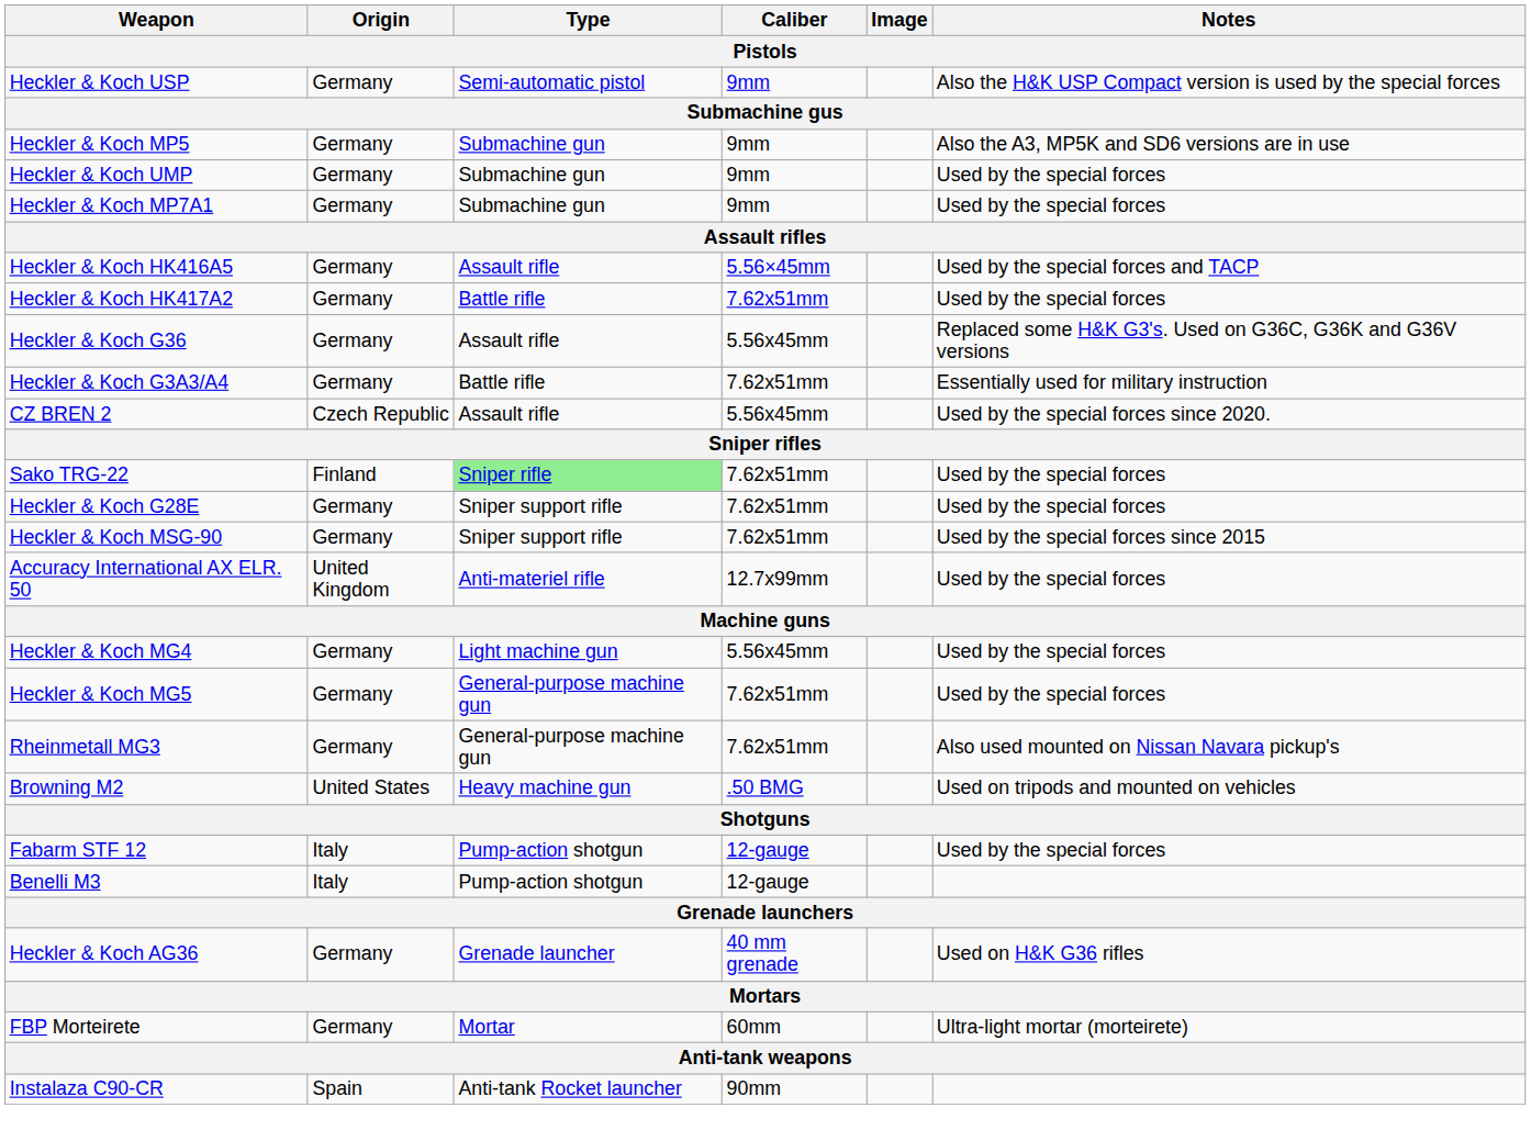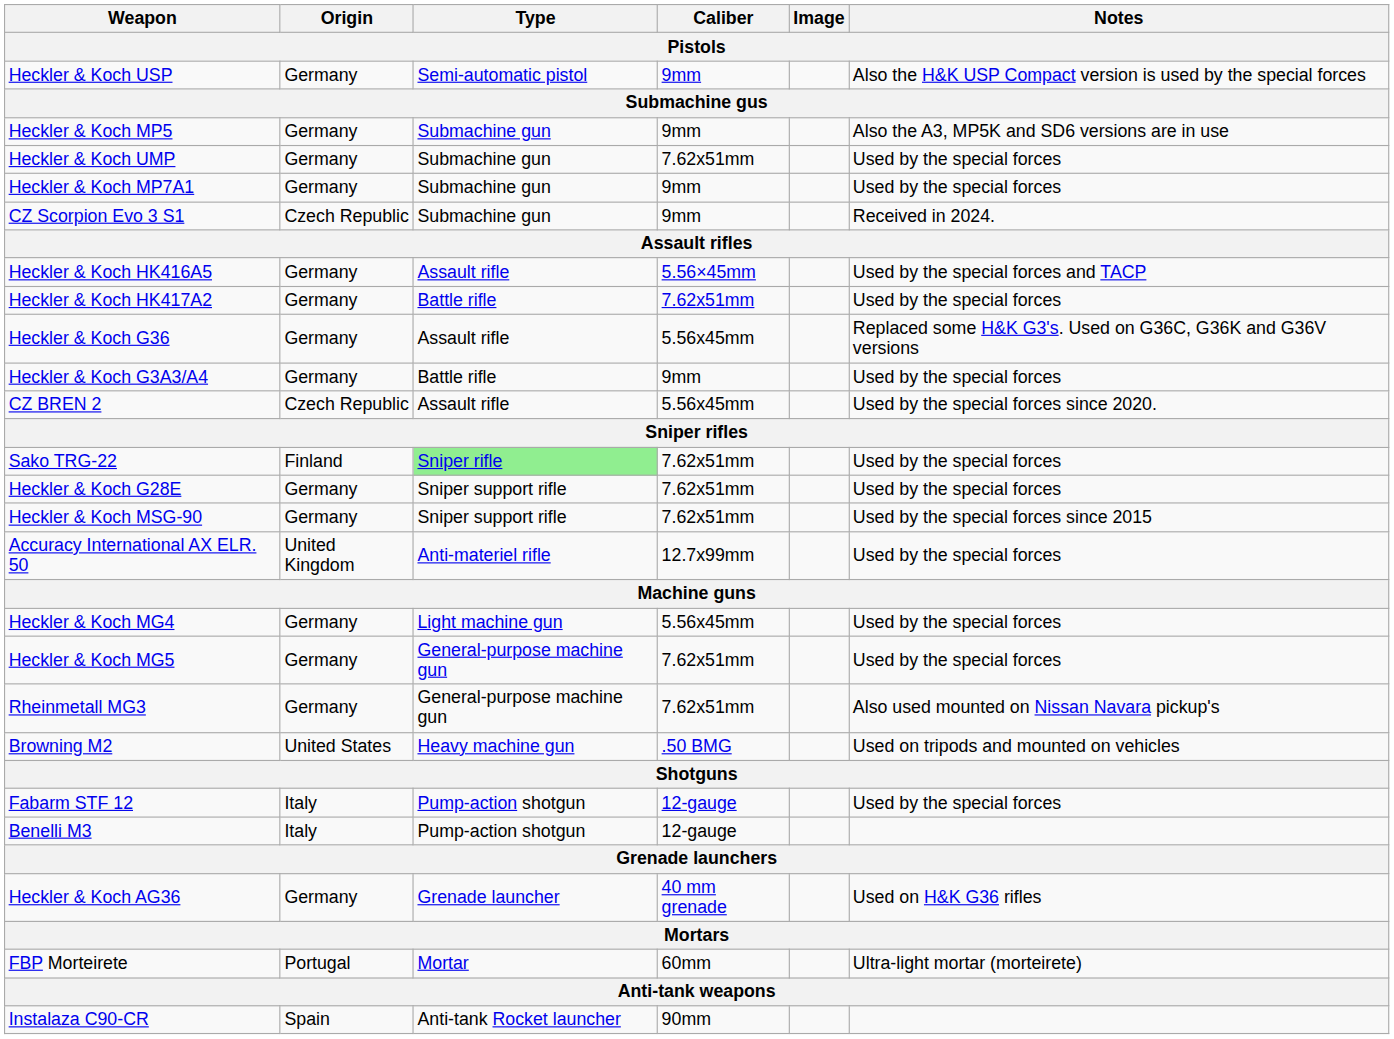Heckler & Koch UMP | Caliber: 9mm -> 7.62x51mm
+ row: CZ Scorpion Evo 3 S1 | Czech Republic | Submachine gun | 9mm | Received in 2024.
Heckler & Koch G3A3/A4 | Caliber: 7.62x51mm -> 9mm
Heckler & Koch G3A3/A4 | Notes: Essentially used for military instruction -> Used by the special forces
FBP Morteirete | Origin: Germany -> Portugal
